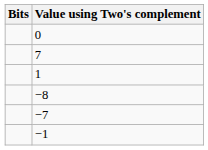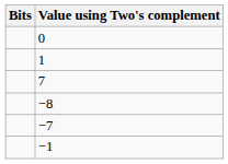rows swapped: 1 <-> 7
